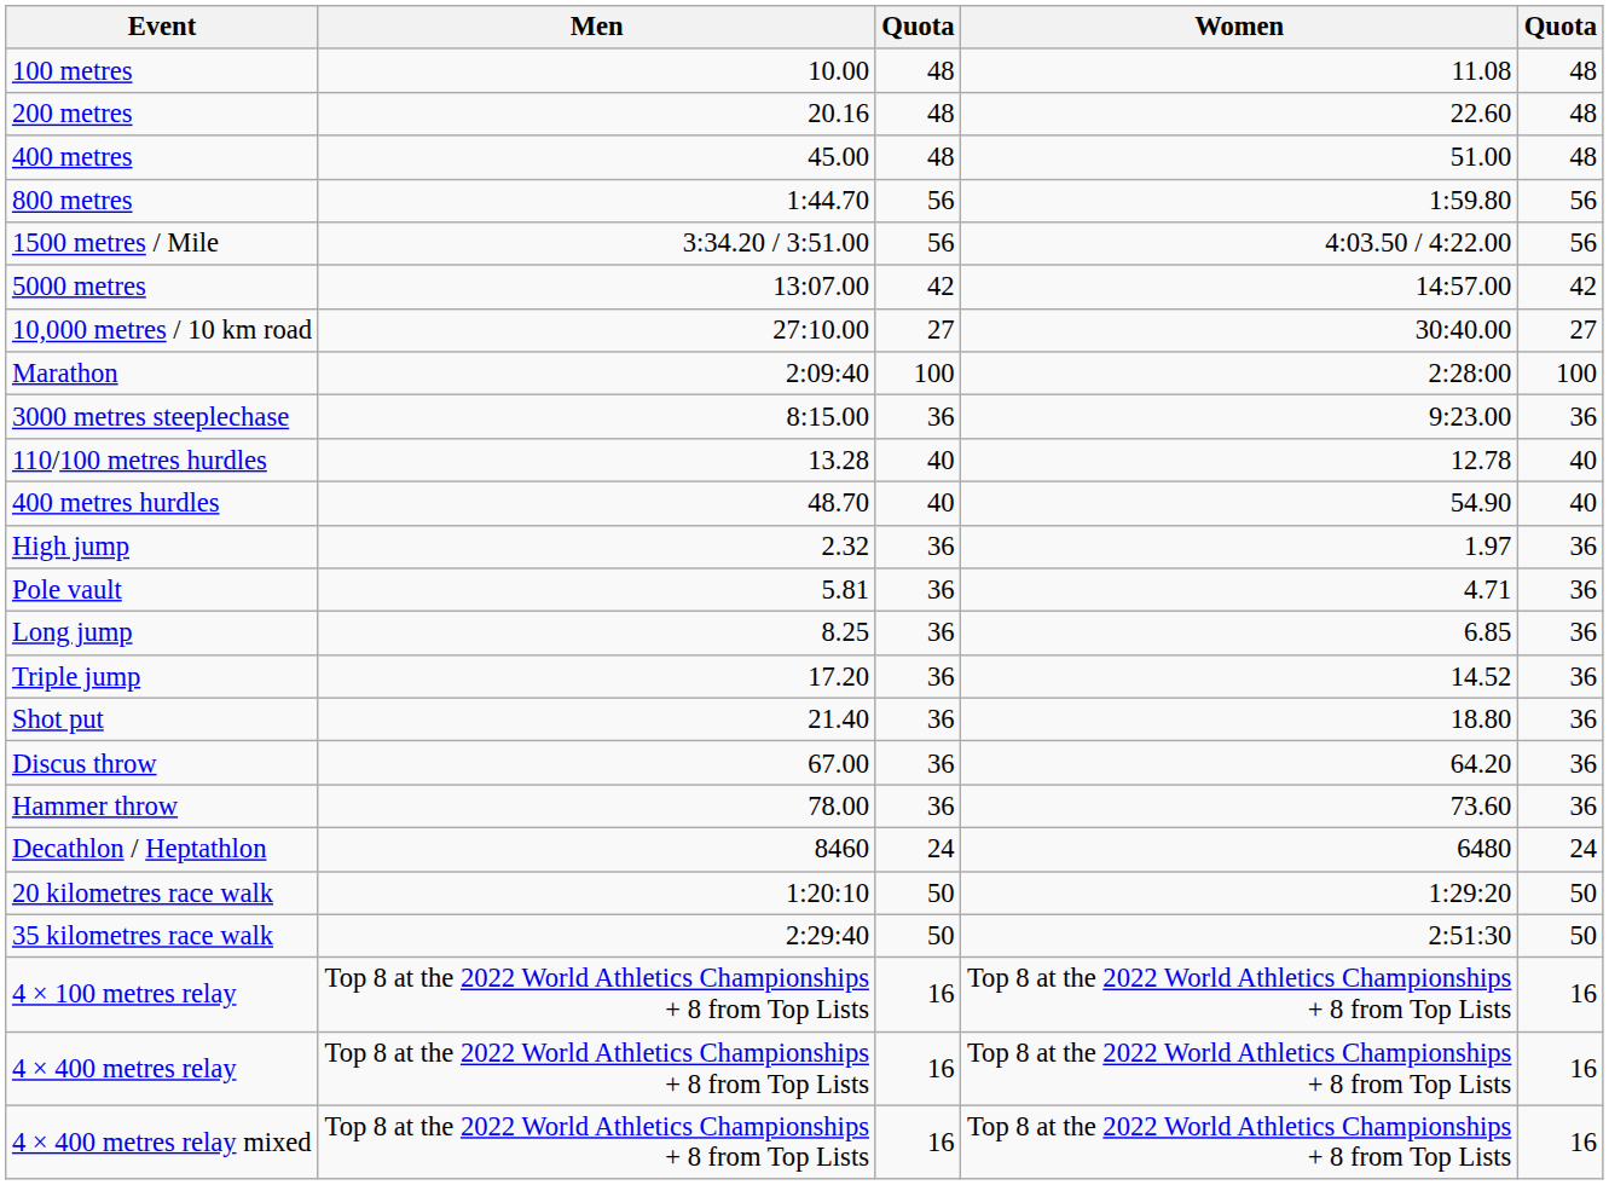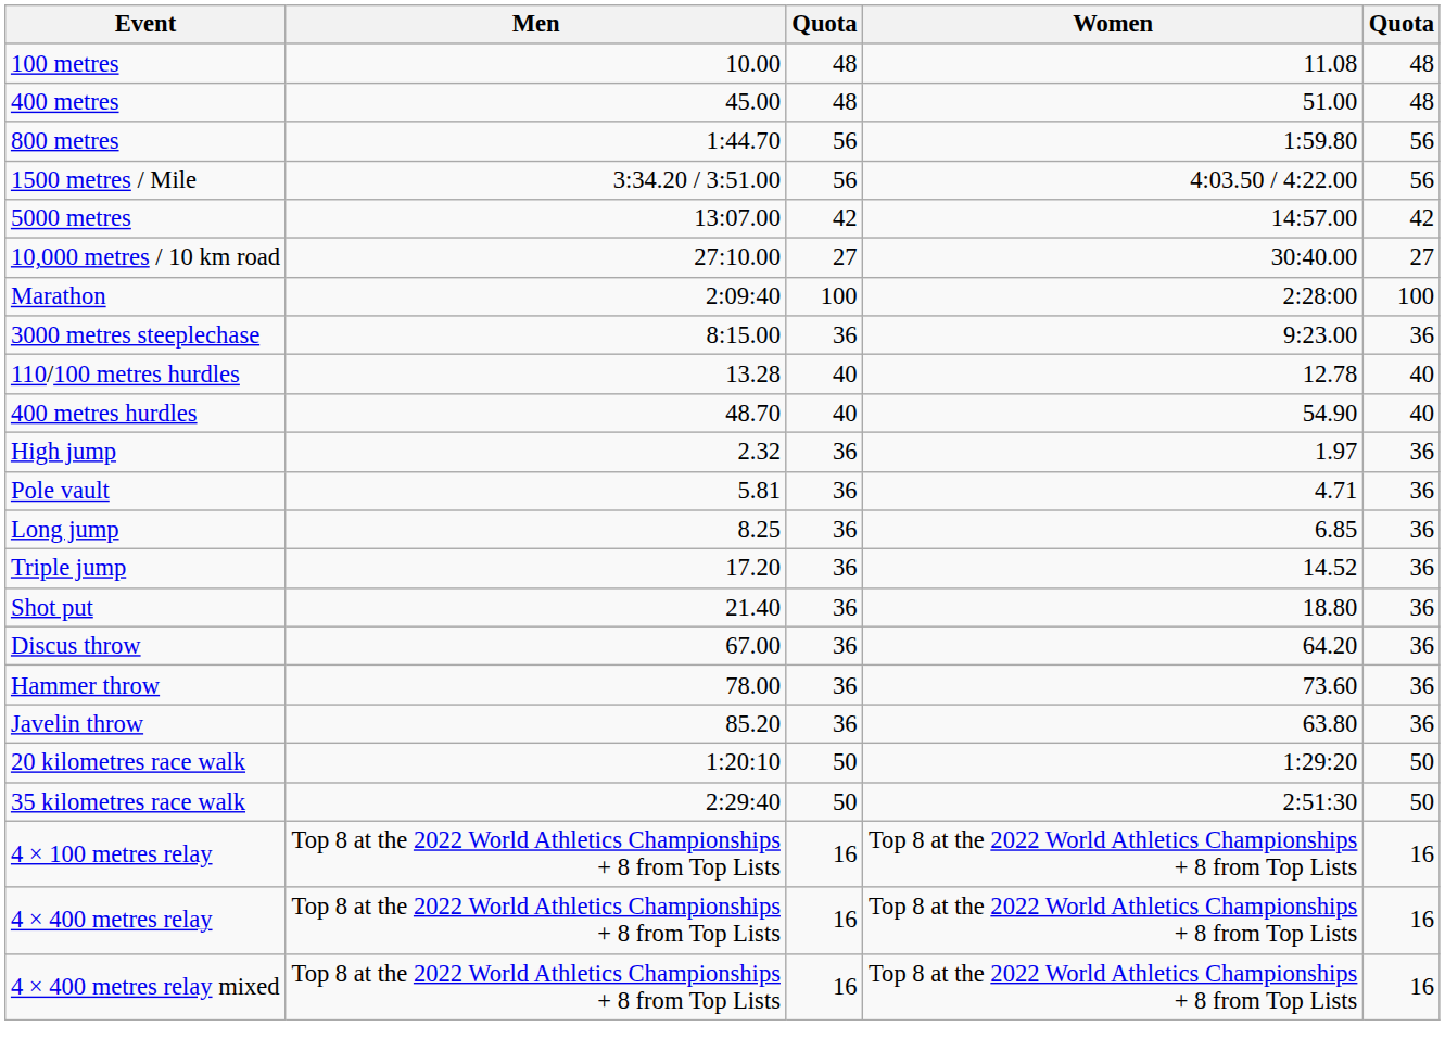- row: 200 metres | 20.16 | 48 | 22.60 | 48
+ row: Javelin throw | 85.20 | 36 | 63.80 | 36
- row: Decathlon / Heptathlon | 8460 | 24 | 6480 | 24
